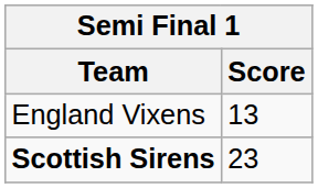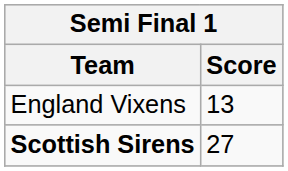Scottish Sirens | Score: 23 -> 27
